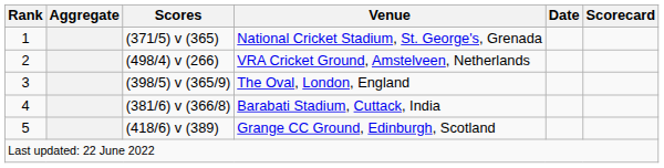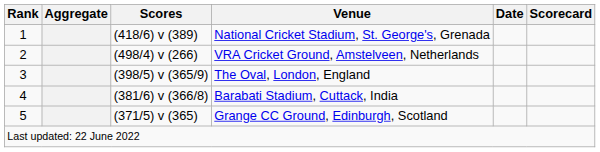National Cricket Stadium, St. George's, Grenada | Scores: (371/5) v (365) -> (418/6) v (389)
Grange CC Ground, Edinburgh, Scotland | Scores: (418/6) v (389) -> (371/5) v (365)
